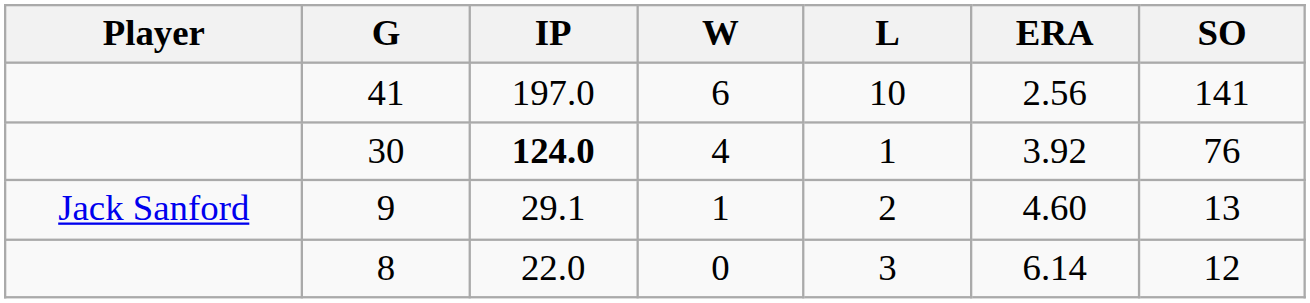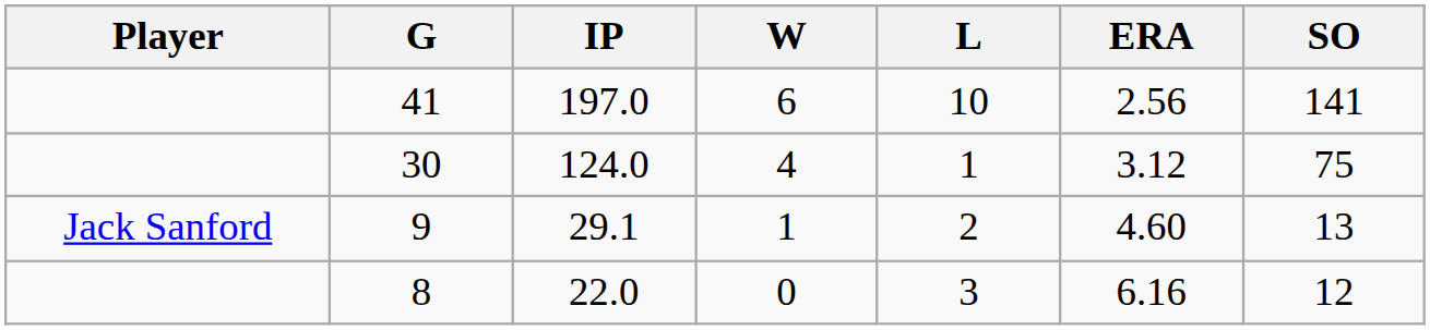30 | IP: bold -> normal
30 | ERA: 3.92 -> 3.12
30 | SO: 76 -> 75
8 | ERA: 6.14 -> 6.16
